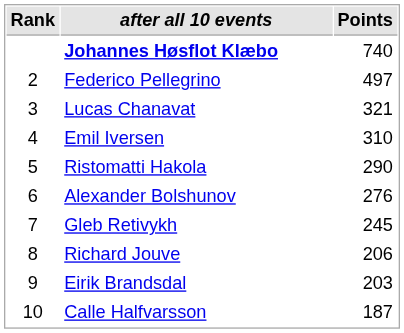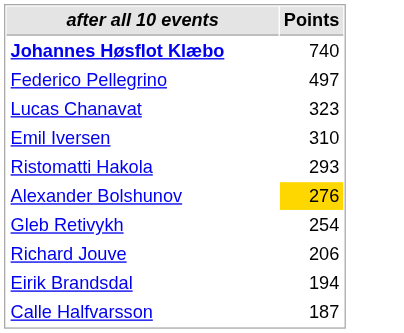- column: Rank | 2 | 3 | 4 | 5 | 6 | 7 | 8 | 9 | 10
Lucas Chanavat | Points: 321 -> 323
Ristomatti Hakola | Points: 290 -> 293
Alexander Bolshunov | Points: no background -> gold background
Gleb Retivykh | Points: 245 -> 254
Eirik Brandsdal | Points: 203 -> 194
